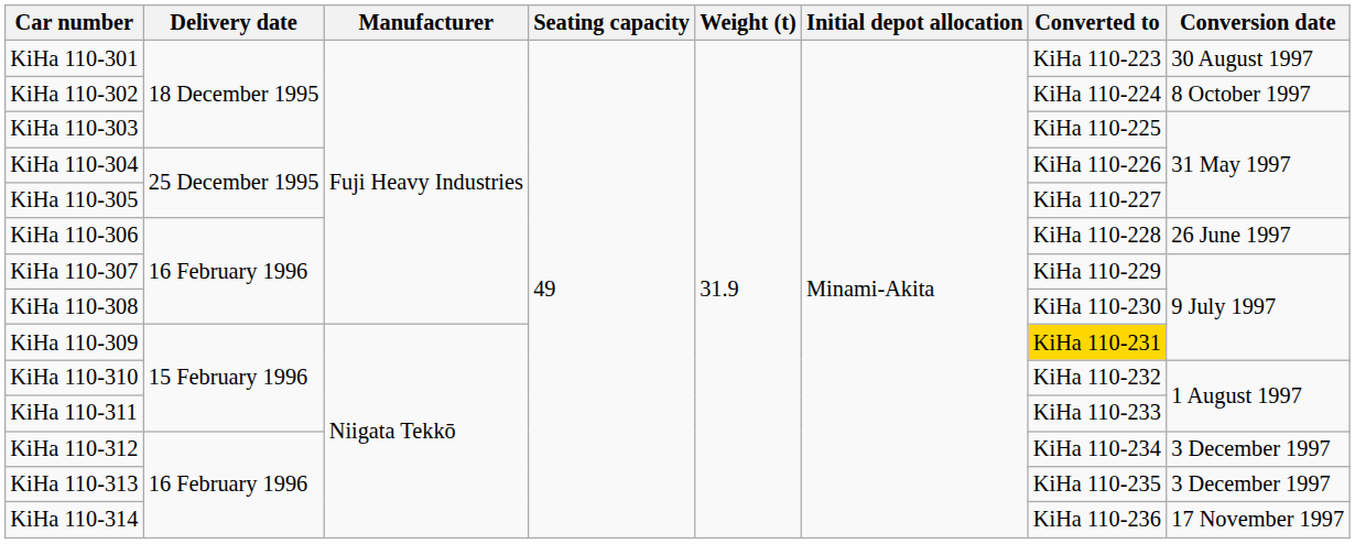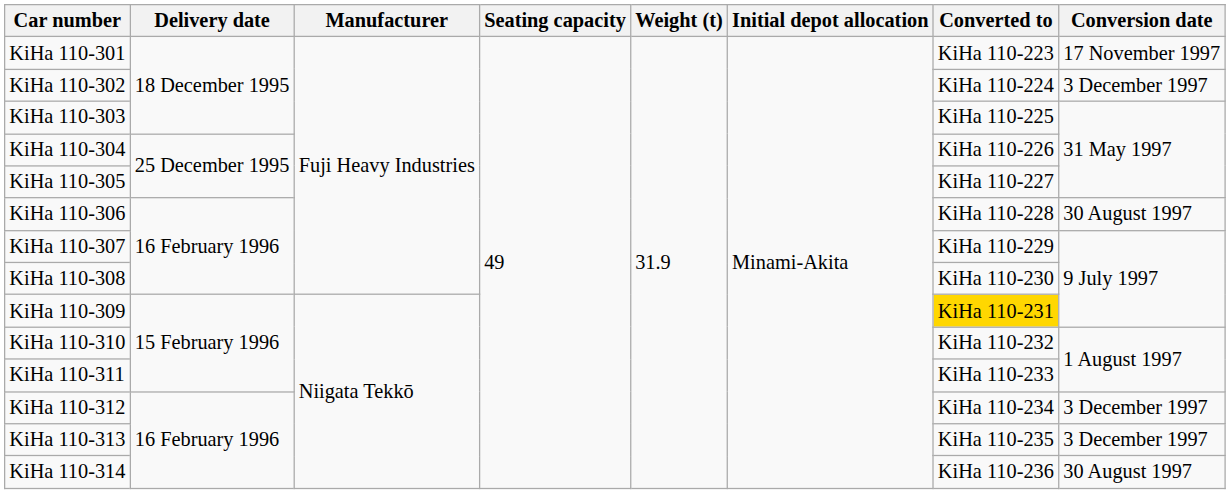KiHa 110-301 | Conversion date: 30 August 1997 -> 17 November 1997
KiHa 110-302 | Conversion date: 8 October 1997 -> 3 December 1997
KiHa 110-306 | Conversion date: 26 June 1997 -> 30 August 1997
KiHa 110-314 | Conversion date: 17 November 1997 -> 30 August 1997
